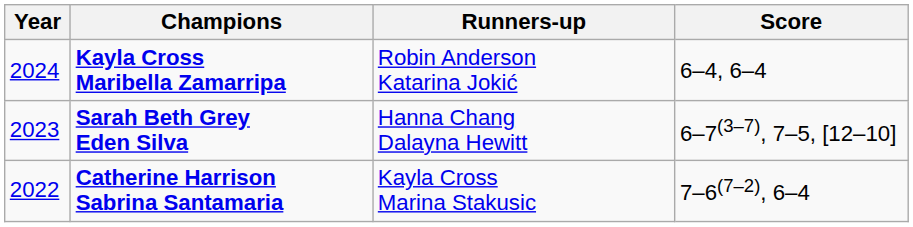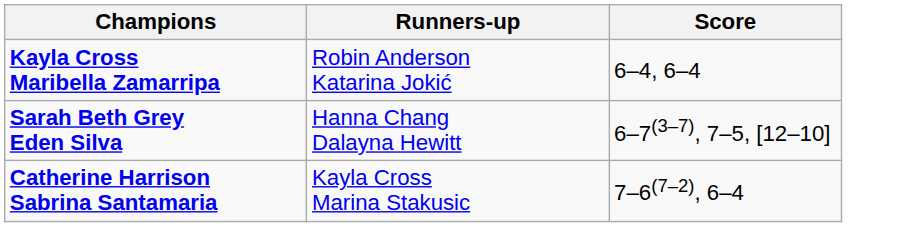- column: Year | 2024 | 2023 | 2022
